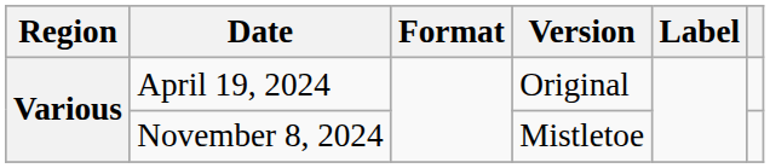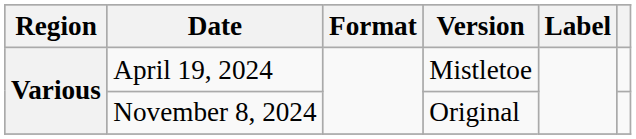April 19, 2024 | Version: Original -> Mistletoe
November 8, 2024 | Version: Mistletoe -> Original
